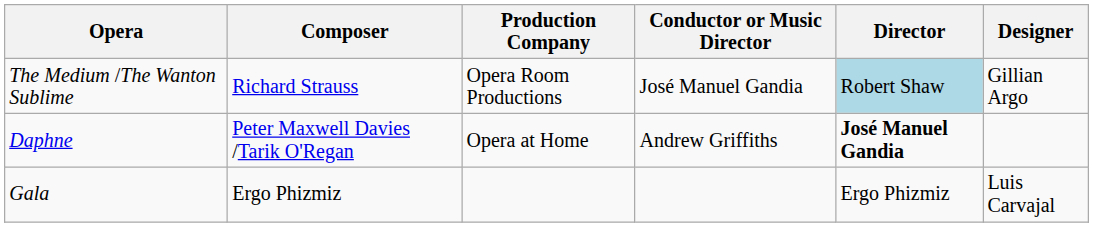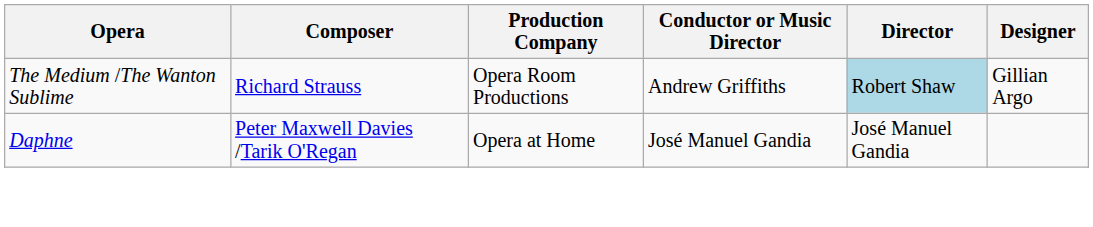The Medium /The Wanton Sublime | Conductor or Music Director: José Manuel Gandia -> Andrew Griffiths
Daphne | Conductor or Music Director: Andrew Griffiths -> José Manuel Gandia
Daphne | Director: bold -> normal
- row: Gala | Ergo Phizmiz | Ergo Phizmiz | Luis Carvajal
